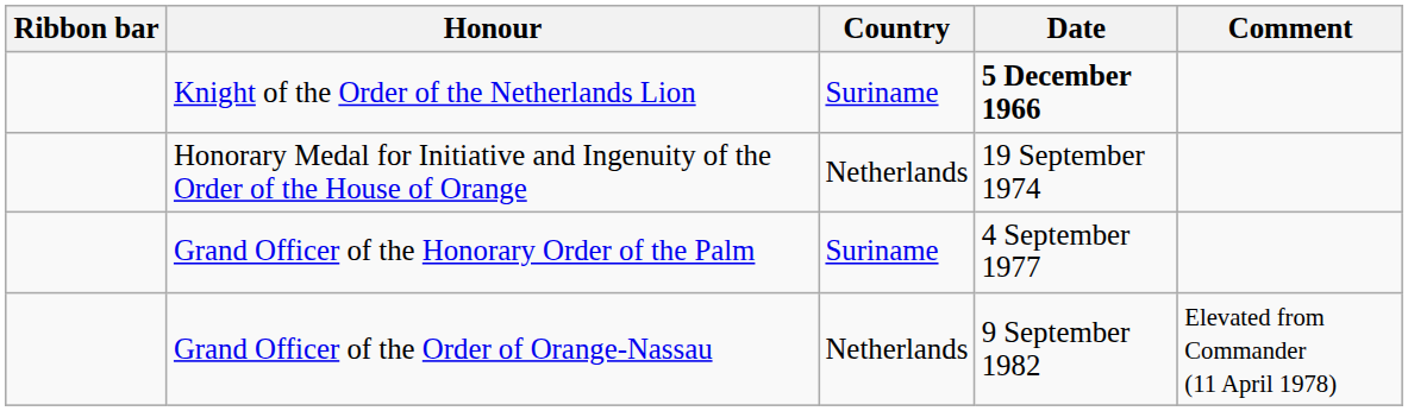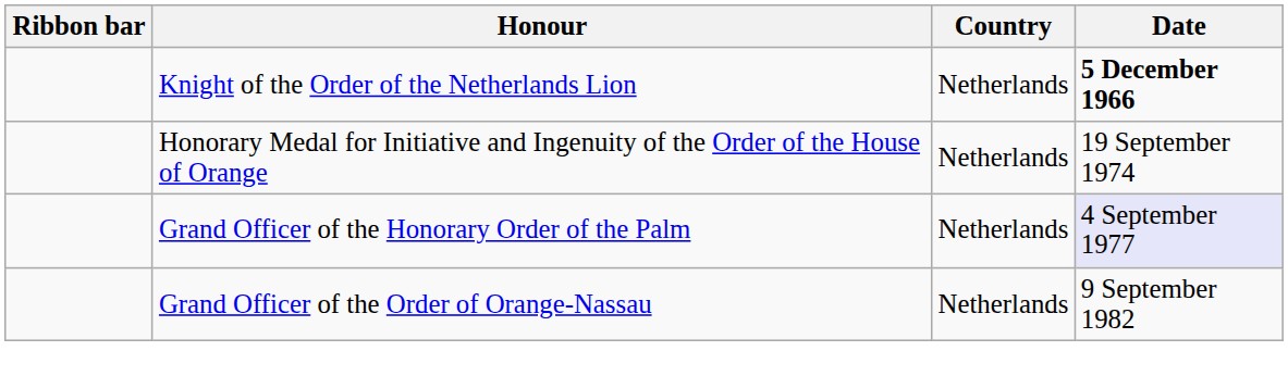- column: Comment | Elevated from Commander (11 April 1978)
Knight of the Order of the Netherlands Lion | Country: Suriname -> Netherlands
Grand Officer of the Honorary Order of the Palm | Country: Suriname -> Netherlands
Grand Officer of the Honorary Order of the Palm | Date: no background -> lavender background
